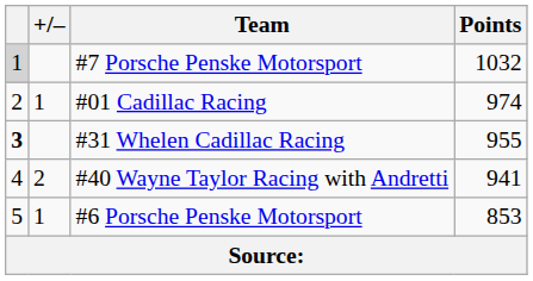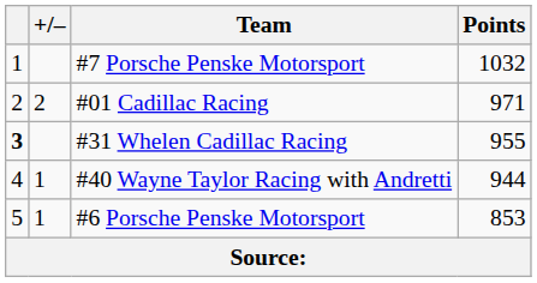#7 Porsche Penske Motorsport | column 1: lightgrey background -> no background
#01 Cadillac Racing | +/–: 1 -> 2
#01 Cadillac Racing | Points: 974 -> 971
#40 Wayne Taylor Racing with Andretti | +/–: 2 -> 1
#40 Wayne Taylor Racing with Andretti | Points: 941 -> 944
